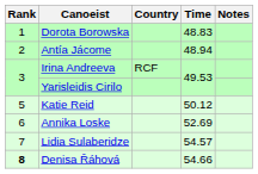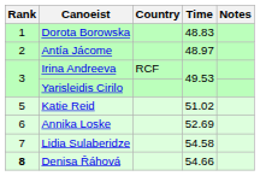Antía Jácome | Time: 48.94 -> 48.97
Katie Reid | Time: 50.12 -> 51.02
Lidia Sulaberidze | Time: 54.57 -> 54.58
